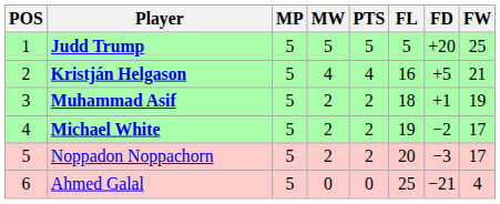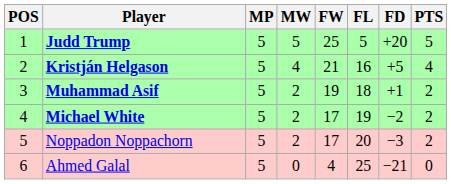columns swapped: FW <-> PTS
